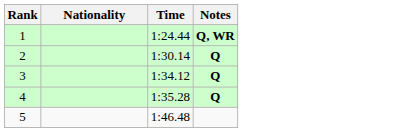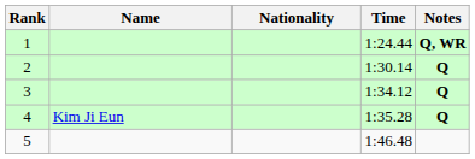+ column: Name | Kim Ji Eun
